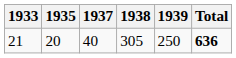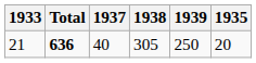columns swapped: 1935 <-> Total
